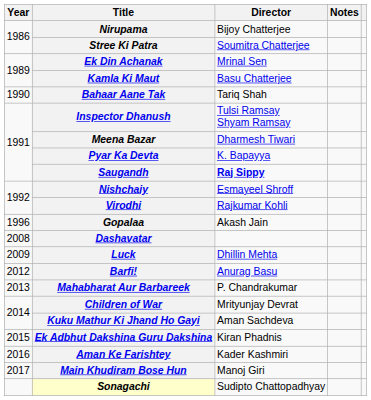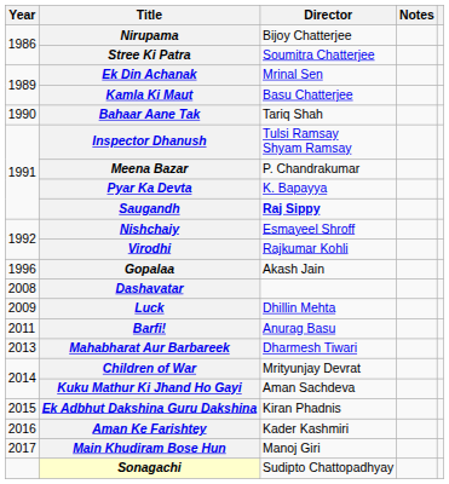Meena Bazar | Director: Dharmesh Tiwari -> P. Chandrakumar
Barfi! | Year: 2012 -> 2011
Mahabharat Aur Barbareek | Director: P. Chandrakumar -> Dharmesh Tiwari
